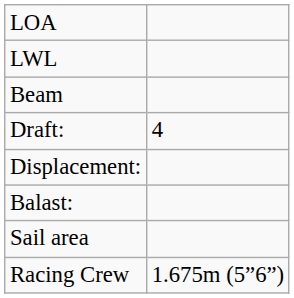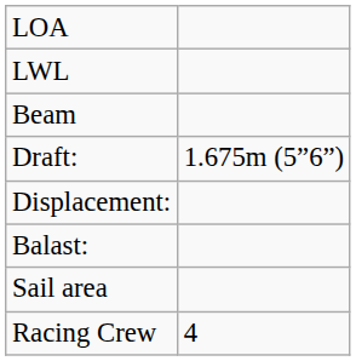Draft: | column 2: 4 -> 1.675m (5”6”)
Racing Crew | column 2: 1.675m (5”6”) -> 4
